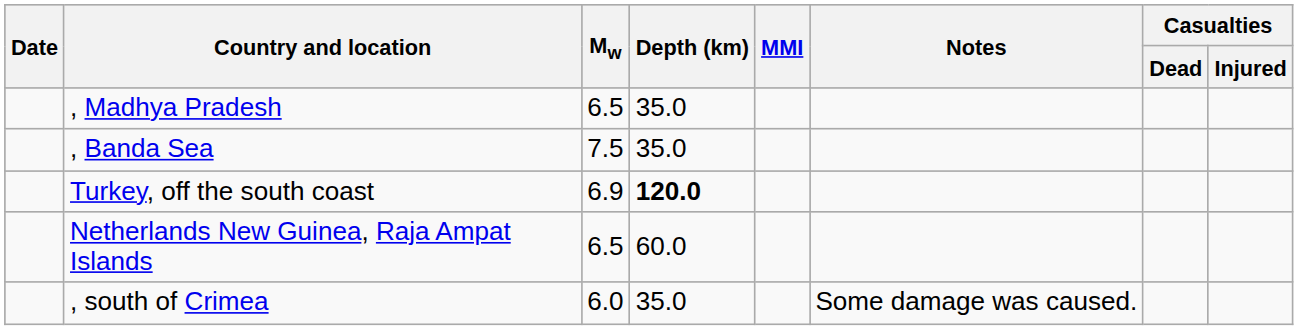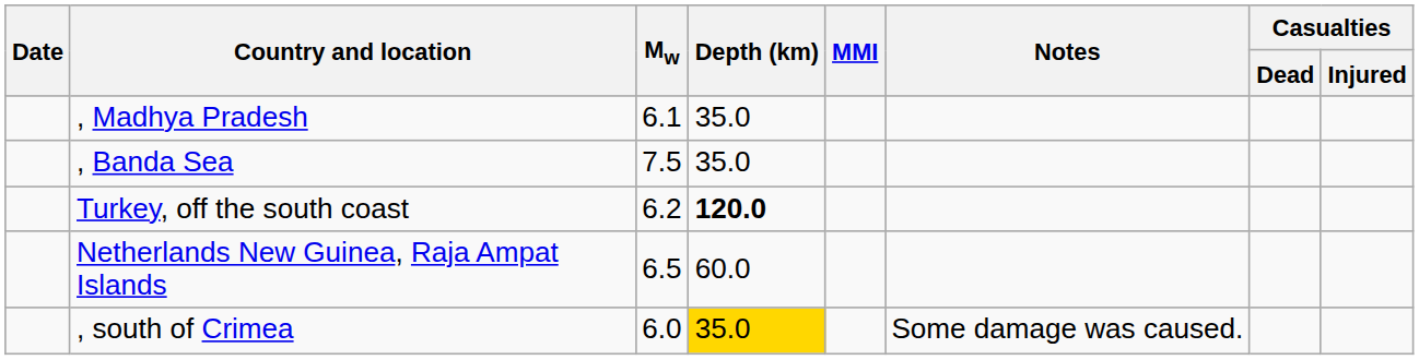, Madhya Pradesh | Mw: 6.5 -> 6.1
Turkey, off the south coast | Mw: 6.9 -> 6.2
, south of Crimea | Depth (km): no background -> gold background
